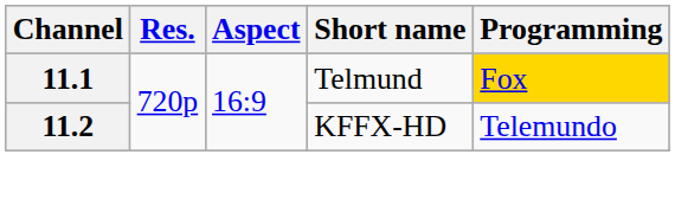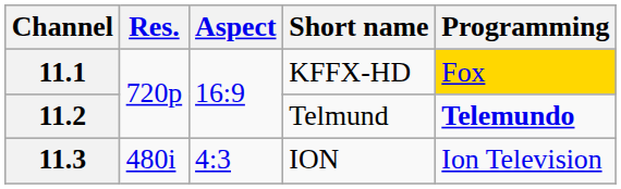11.1 | Short name: Telmund -> KFFX-HD
11.2 | Short name: KFFX-HD -> Telmund
11.2 | Programming: normal -> bold
+ row: 11.3 | 480i | 4:3 | ION | Ion Television
